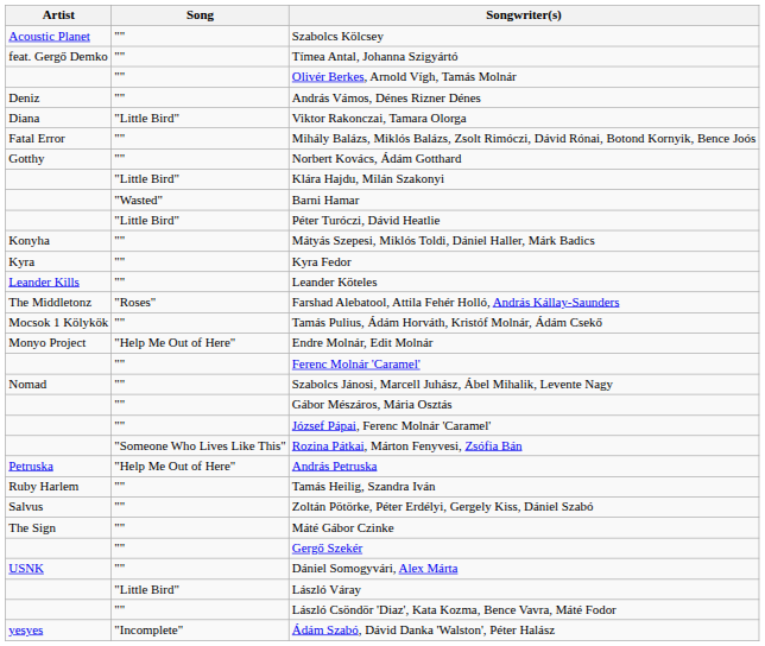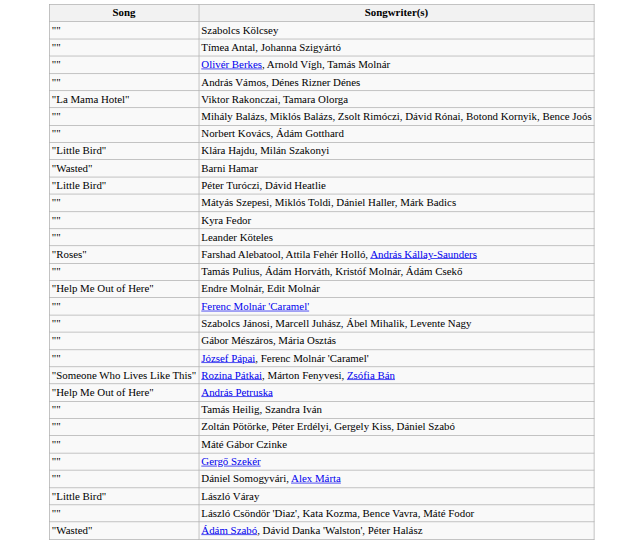- column: Artist | Acoustic Planet | feat. Gergő Demko | Deniz | Diana | Fatal Error | Gotthy | Konyha | Kyra | Leander Kills | The Middletonz | Mocsok 1 Kölykök | Monyo Project | Nomad | Petruska | Ruby Harlem | Salvus | The Sign | USNK | yesyes
Viktor Rakonczai, Tamara Olorga | Song: "Little Bird" -> "La Mama Hotel"
Ádám Szabó, Dávid Danka 'Walston', Péter Halász | Song: "Incomplete" -> "Wasted"
